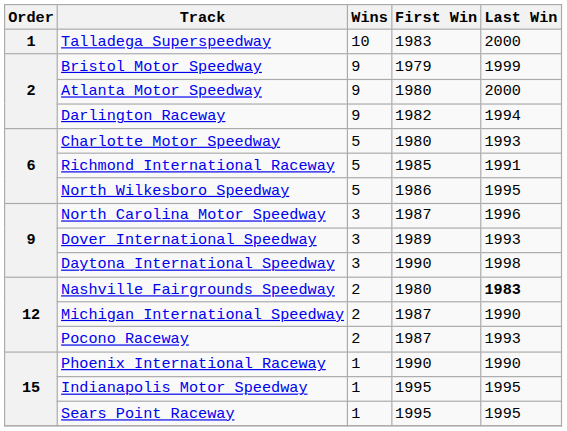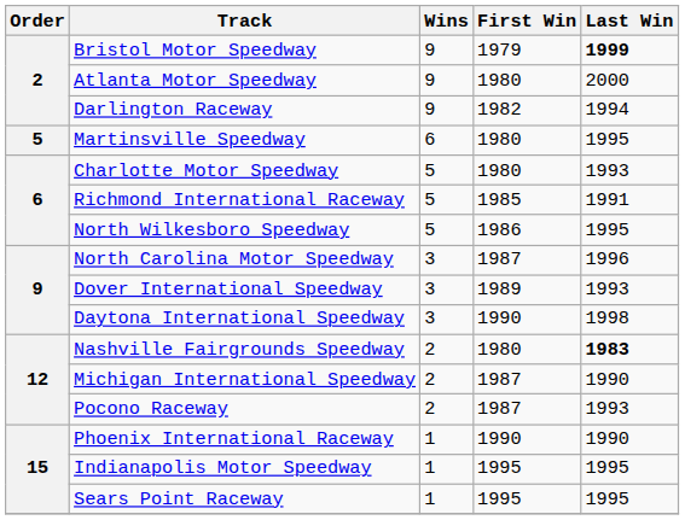- row: 1 | Talladega Superspeedway | 10 | 1983 | 2000
Bristol Motor Speedway | Last Win: normal -> bold
+ row: 5 | Martinsville Speedway | 6 | 1980 | 1995
